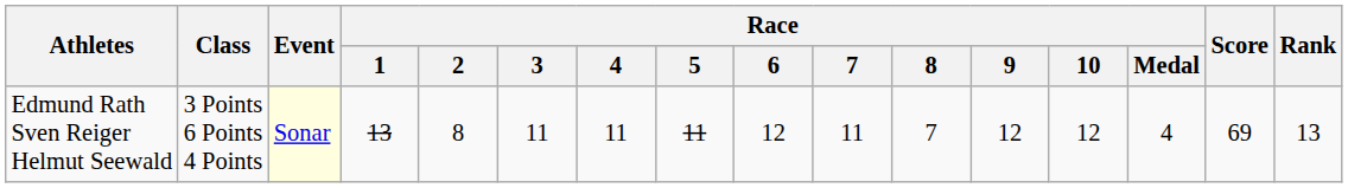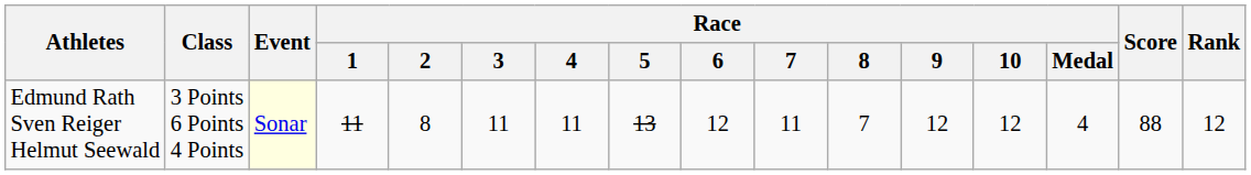Edmund Rath Sven Reiger Helmut Seewald | Race / 1: 13 -> 11
Edmund Rath Sven Reiger Helmut Seewald | Race / 5: 11 -> 13
Edmund Rath Sven Reiger Helmut Seewald | Score: 69 -> 88
Edmund Rath Sven Reiger Helmut Seewald | Rank: 13 -> 12
